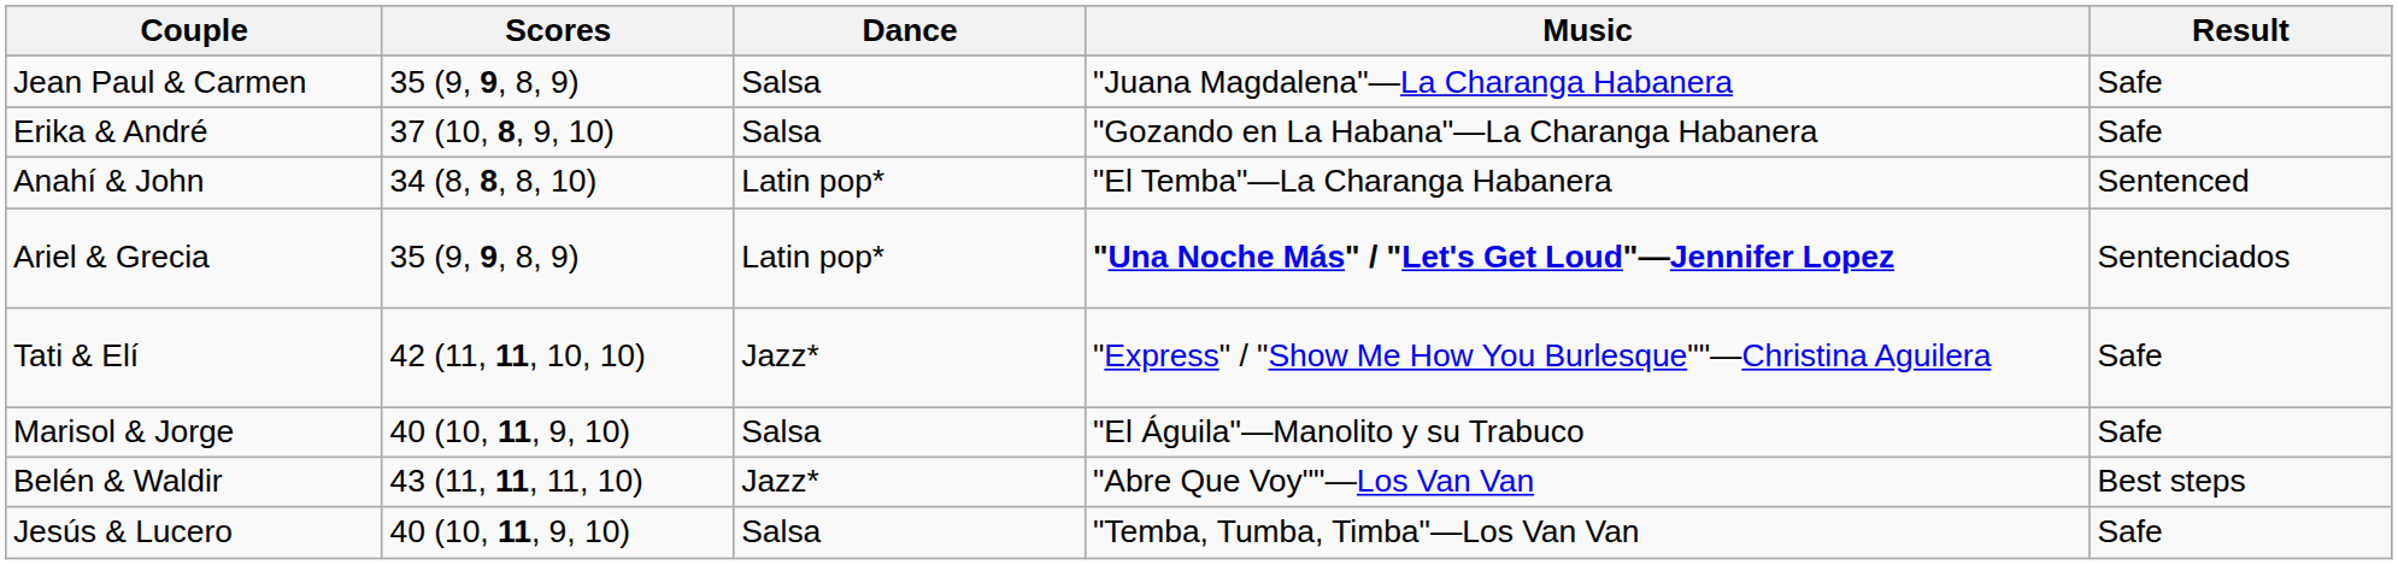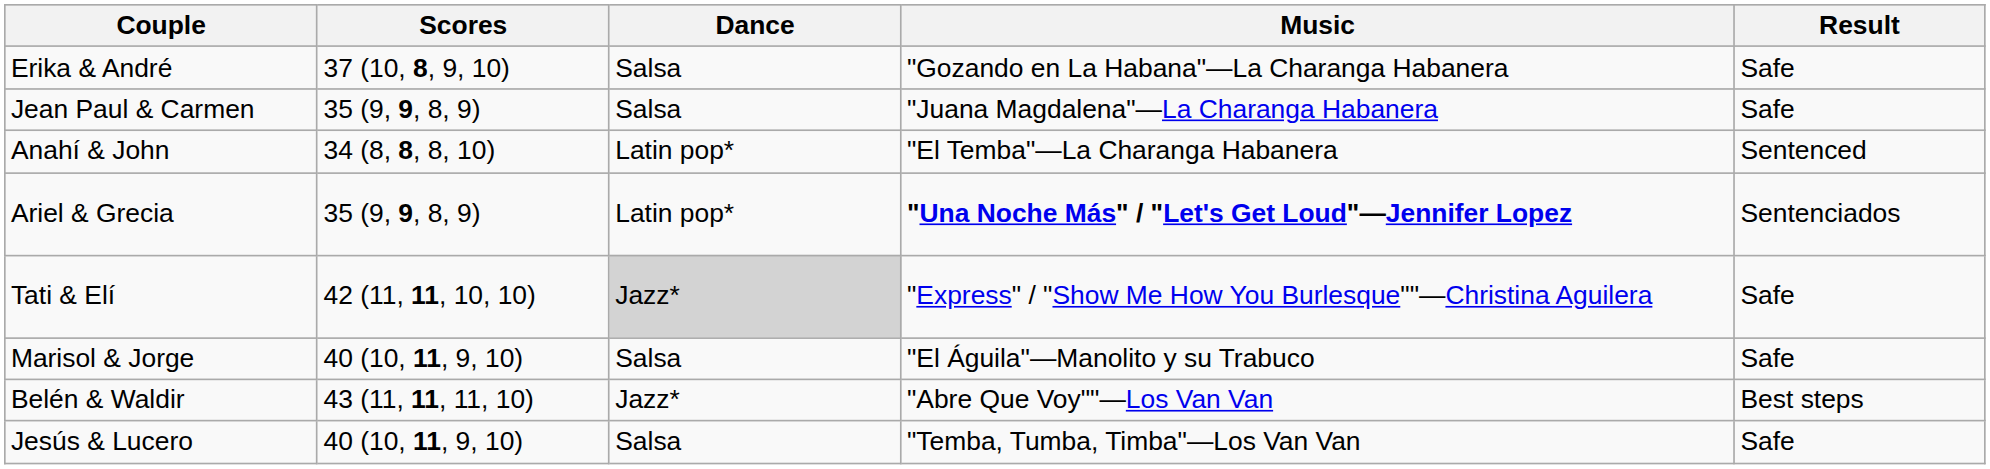rows swapped: Jean Paul & Carmen <-> Erika & André
Tati & Elí | Dance: no background -> lightgrey background
